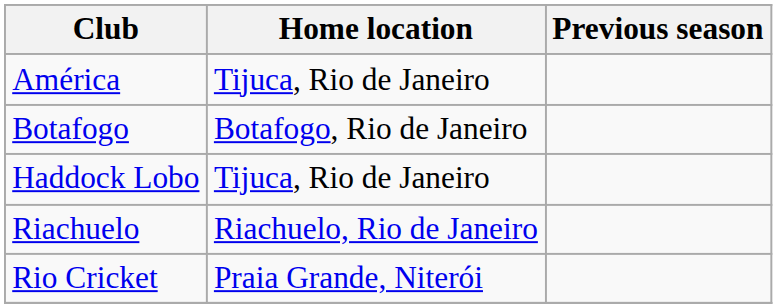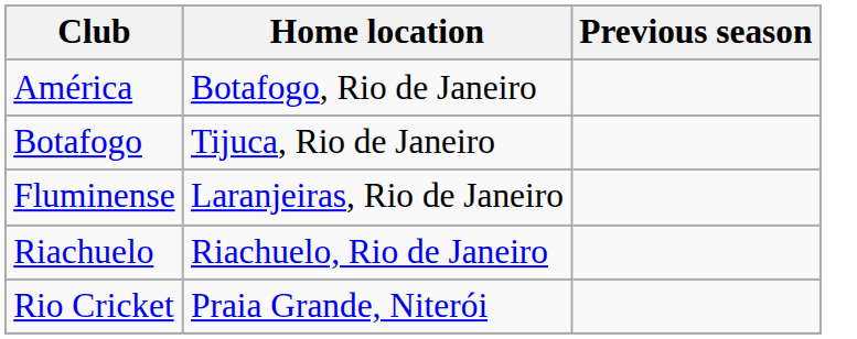América | Home location: Tijuca, Rio de Janeiro -> Botafogo, Rio de Janeiro
Botafogo | Home location: Botafogo, Rio de Janeiro -> Tijuca, Rio de Janeiro
+ row: Fluminense | Laranjeiras, Rio de Janeiro
- row: Haddock Lobo | Tijuca, Rio de Janeiro
